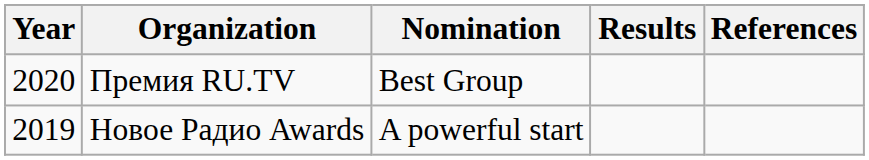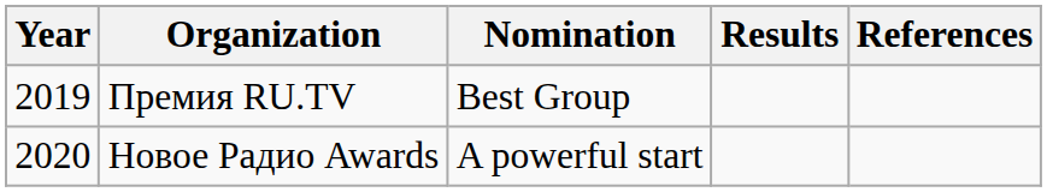Премия RU.TV | Year: 2020 -> 2019
Новое Радио Awards | Year: 2019 -> 2020
